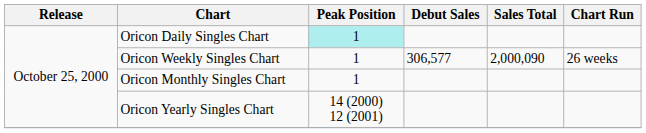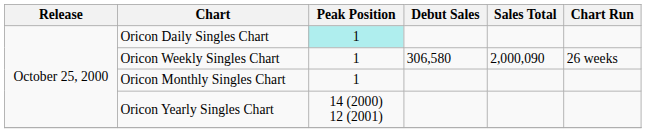Oricon Weekly Singles Chart | Debut Sales: 306,577 -> 306,580
